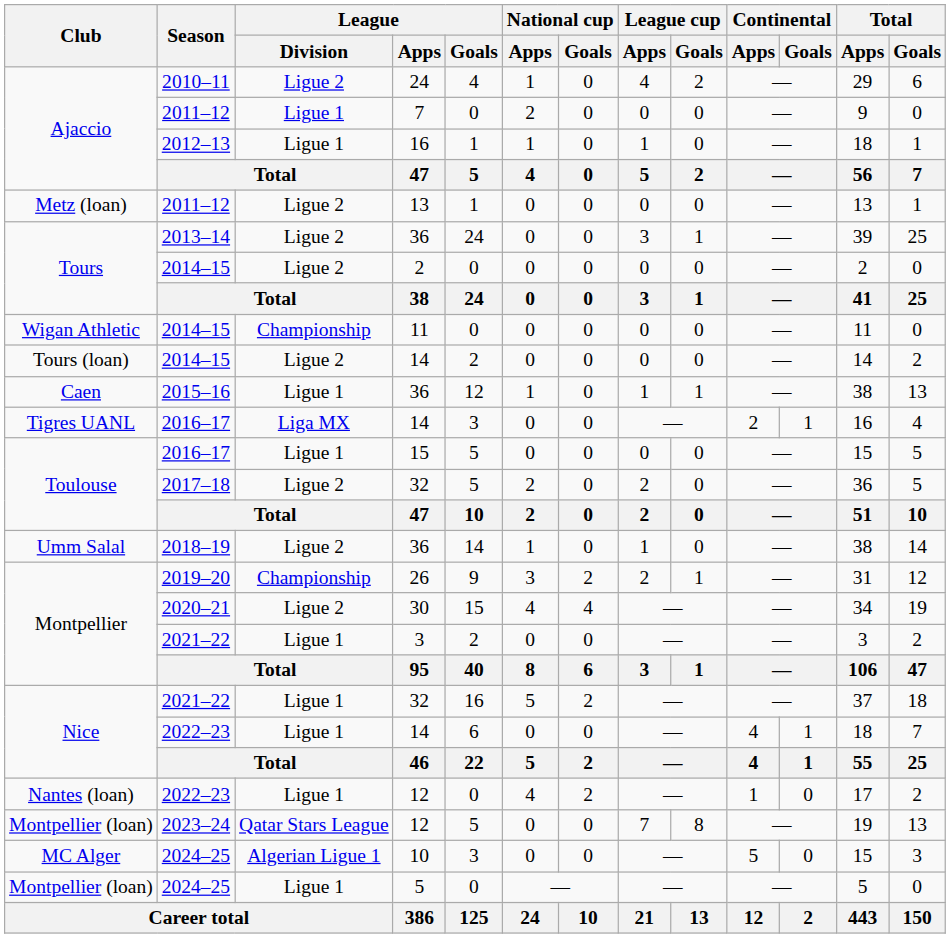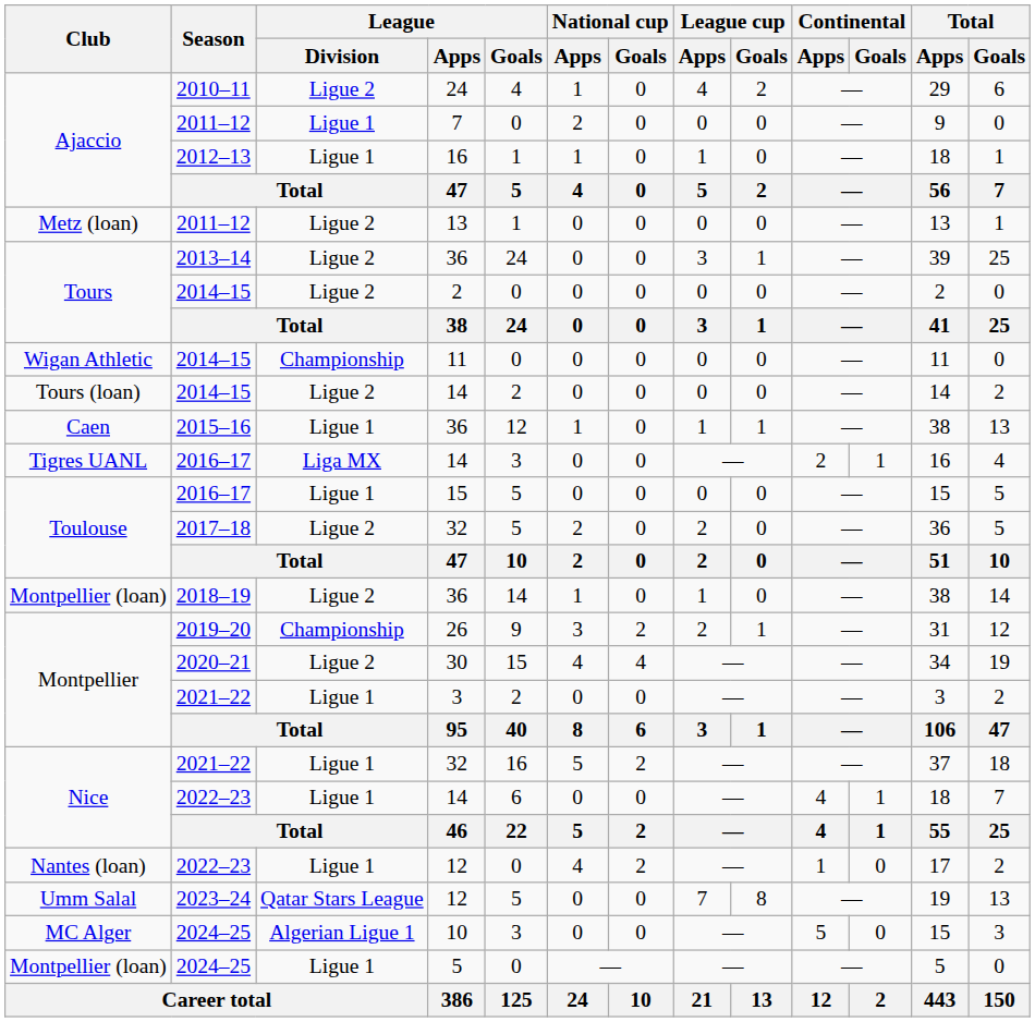2018–19 / 36 | Club: Umm Salal -> Montpellier (loan)
2023–24 / 12 | Club: Montpellier (loan) -> Umm Salal
